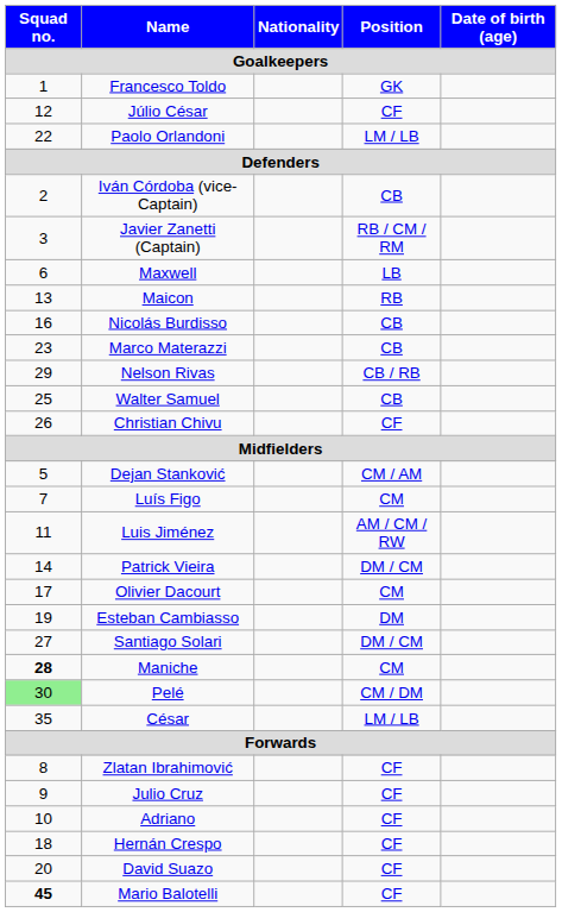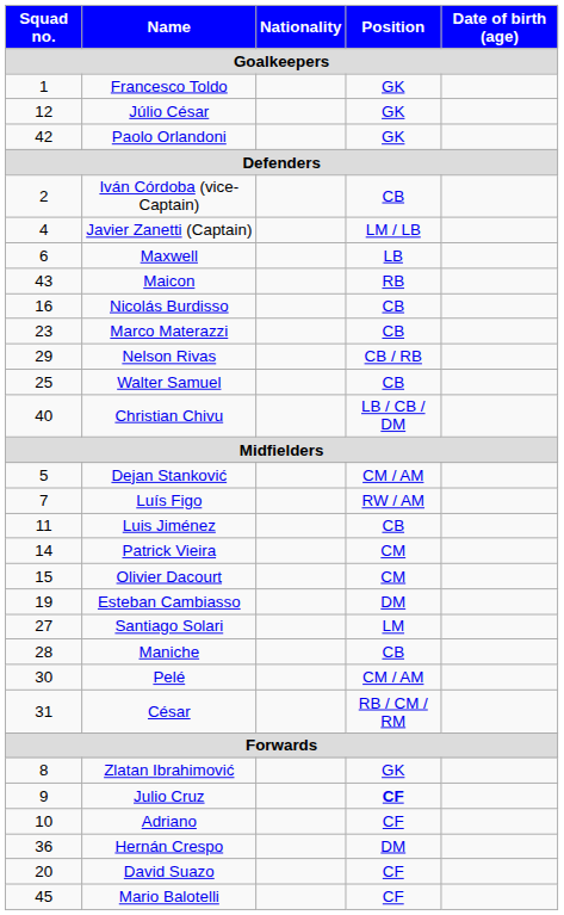Júlio César | Position / Goalkeepers: CF -> GK
Paolo Orlandoni | Squad no. / Goalkeepers: 22 -> 42
Paolo Orlandoni | Position / Goalkeepers: LM / LB -> GK
Javier Zanetti (Captain) | Squad no. / Goalkeepers: 3 -> 4
Javier Zanetti (Captain) | Position / Goalkeepers: RB / CM / RM -> LM / LB
Maicon | Squad no. / Goalkeepers: 13 -> 43
Christian Chivu | Squad no. / Goalkeepers: 26 -> 40
Christian Chivu | Position / Goalkeepers: CF -> LB / CB / DM
Luís Figo | Position / Goalkeepers: CM -> RW / AM
Luis Jiménez | Position / Goalkeepers: AM / CM / RW -> CB
Patrick Vieira | Position / Goalkeepers: DM / CM -> CM
Olivier Dacourt | Squad no. / Goalkeepers: 17 -> 15
Santiago Solari | Position / Goalkeepers: DM / CM -> LM
Maniche | Squad no. / Goalkeepers: bold -> normal
Maniche | Position / Goalkeepers: CM -> CB
Pelé | Squad no. / Goalkeepers: lightgreen background -> no background
Pelé | Position / Goalkeepers: CM / DM -> CM / AM
César | Squad no. / Goalkeepers: 35 -> 31
César | Position / Goalkeepers: LM / LB -> RB / CM / RM
Zlatan Ibrahimović | Position / Goalkeepers: CF -> GK
Julio Cruz | Position / Goalkeepers: normal -> bold
Hernán Crespo | Squad no. / Goalkeepers: 18 -> 36
Hernán Crespo | Position / Goalkeepers: CF -> DM
Mario Balotelli | Squad no. / Goalkeepers: bold -> normal
